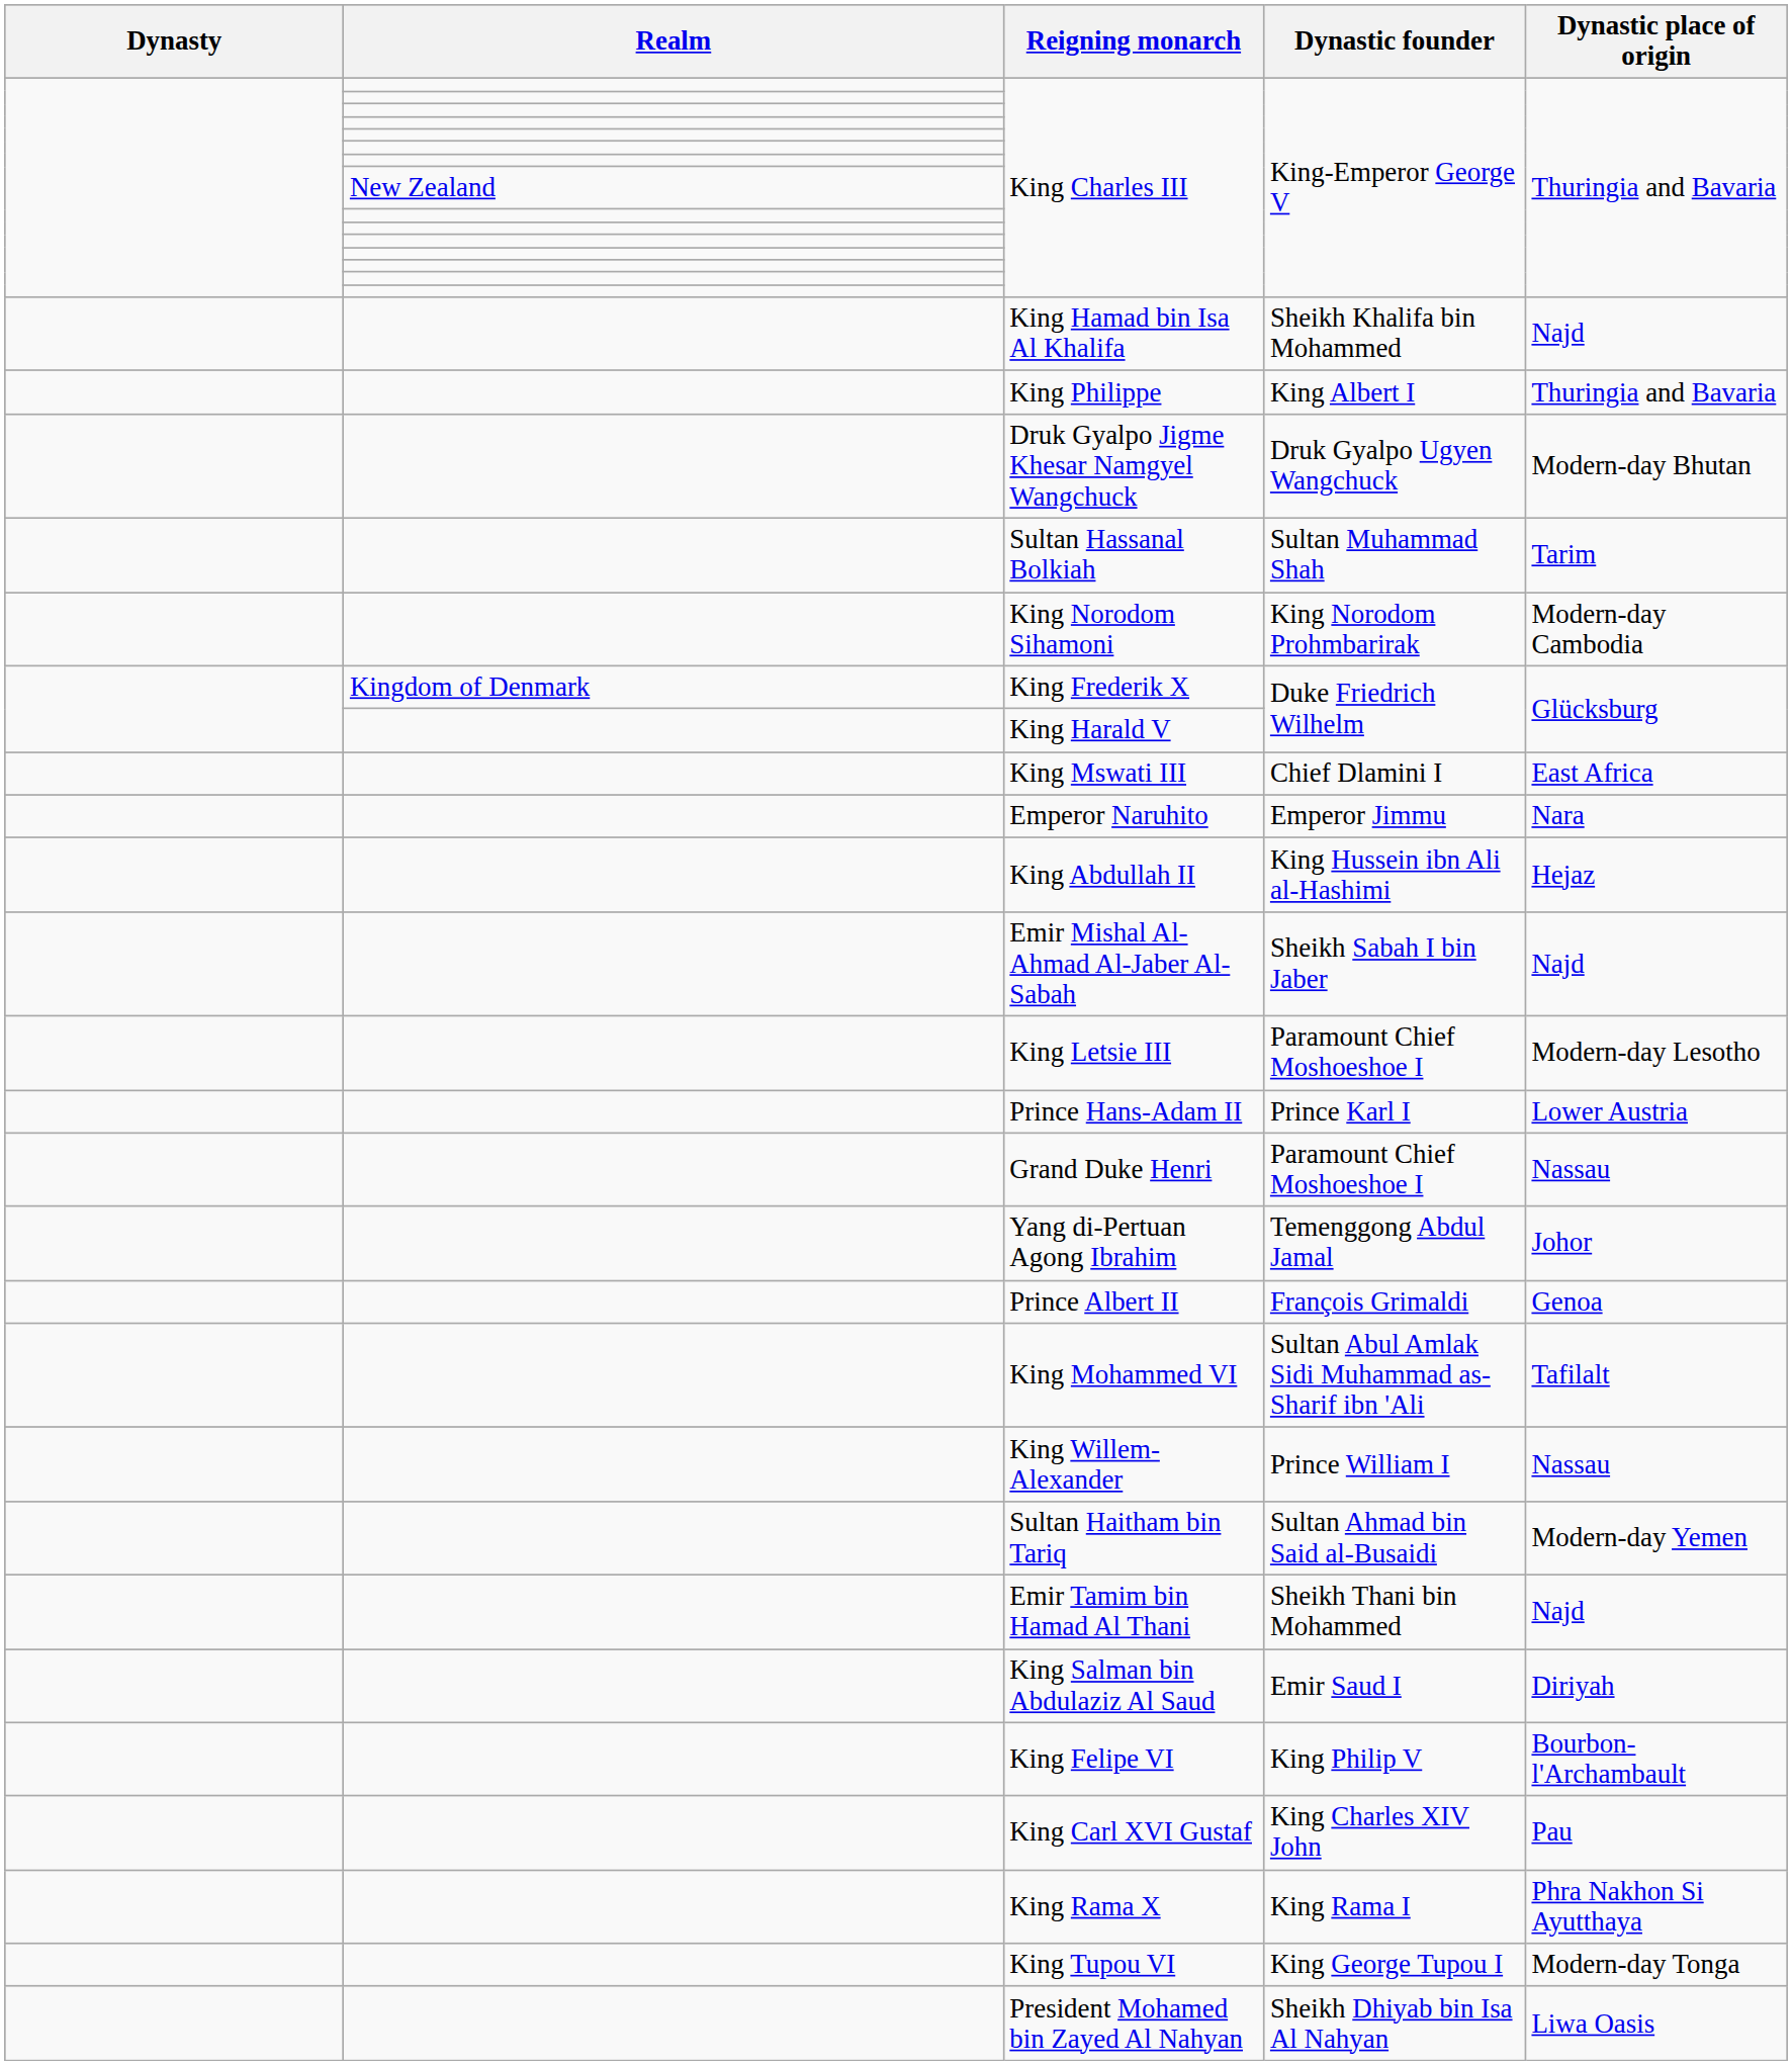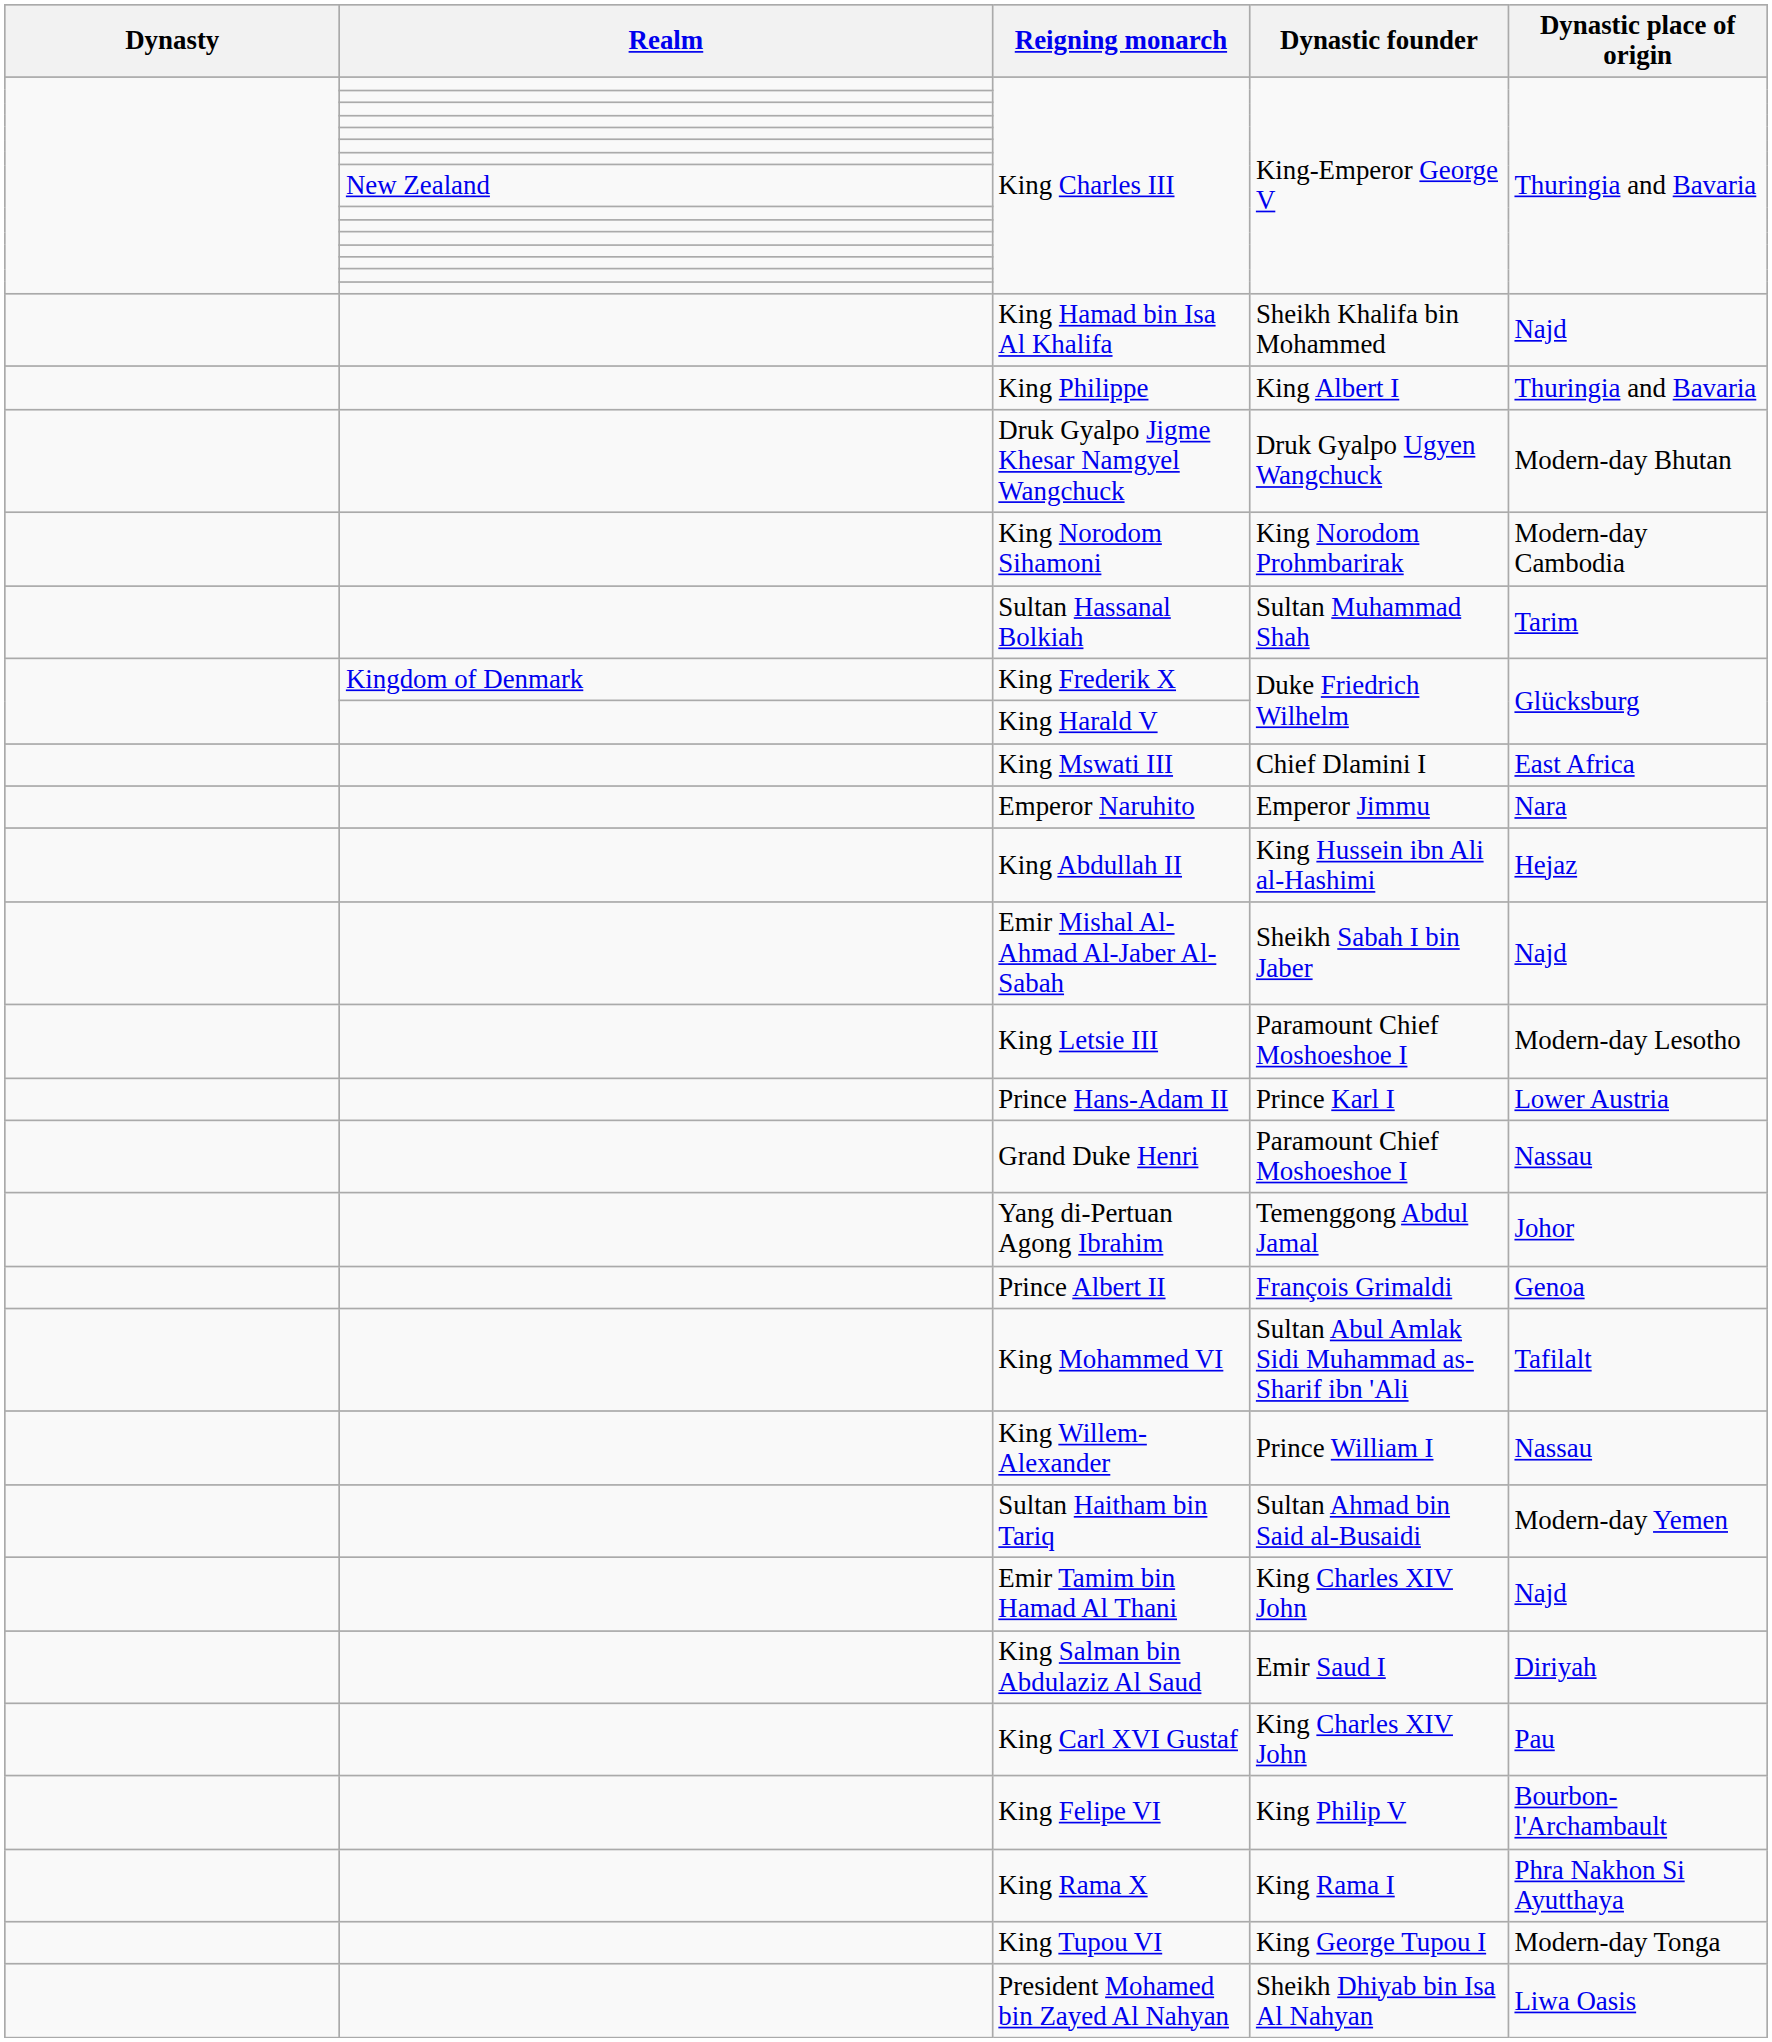rows swapped: Sultan Hassanal Bolkiah <-> King Norodom Sihamoni
Emir Tamim bin Hamad Al Thani | Dynastic founder: Sheikh Thani bin Mohammed -> King Charles XIV John
rows swapped: King Felipe VI <-> King Carl XVI Gustaf
